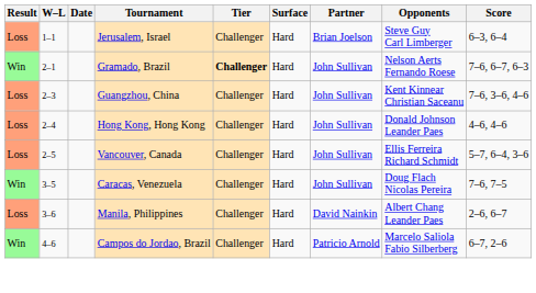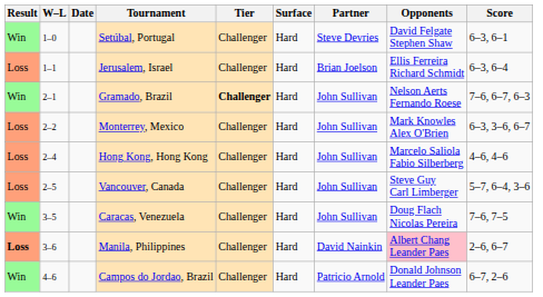+ row: Win | 1–0 | Setúbal, Portugal | Challenger | Hard | Steve Devries | David Felgate Stephen Shaw | 6–3, 6–1
Jerusalem, Israel | Opponents: Steve Guy Carl Limberger -> Ellis Ferreira Richard Schmidt
+ row: Loss | 2–2 | Monterrey, Mexico | Challenger | Hard | John Sullivan | Mark Knowles Alex O'Brien | 6–3, 3–6, 6–7
- row: Loss | 2–3 | Guangzhou, China | Challenger | Hard | John Sullivan | Kent Kinnear Christian Saceanu | 7–6, 3–6, 4–6
Hong Kong, Hong Kong | Opponents: Donald Johnson Leander Paes -> Marcelo Saliola Fabio Silberberg
Vancouver, Canada | Opponents: Ellis Ferreira Richard Schmidt -> Steve Guy Carl Limberger
Manila, Philippines | Result: normal -> bold
Manila, Philippines | Opponents: no background -> pink background
Campos do Jordao, Brazil | Opponents: Marcelo Saliola Fabio Silberberg -> Donald Johnson Leander Paes
